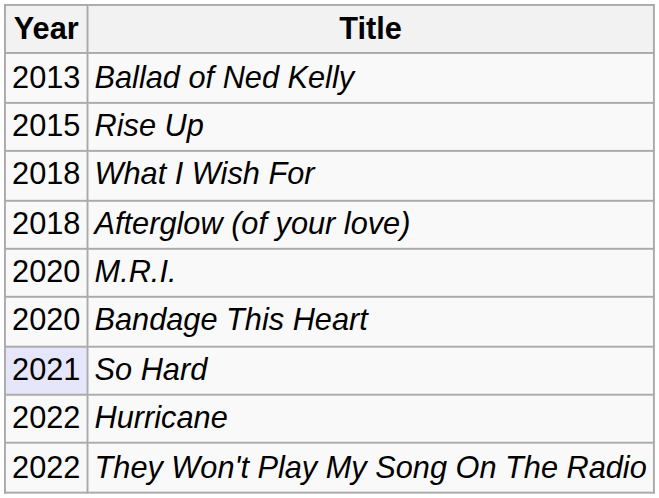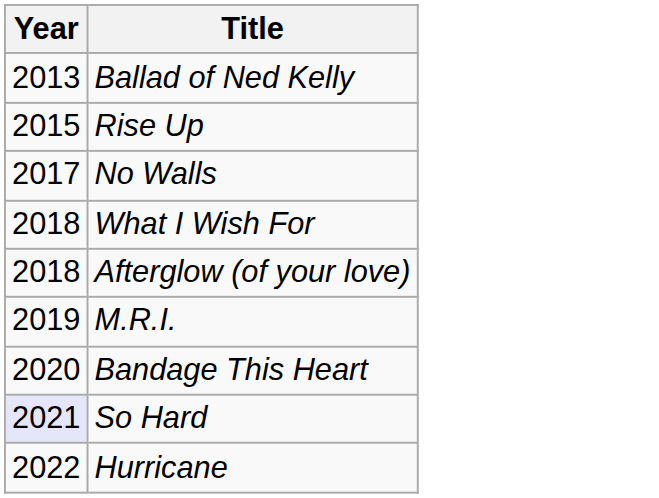+ row: 2017 | No Walls
M.R.I. | Year: 2020 -> 2019
- row: 2022 | They Won't Play My Song On The Radio
